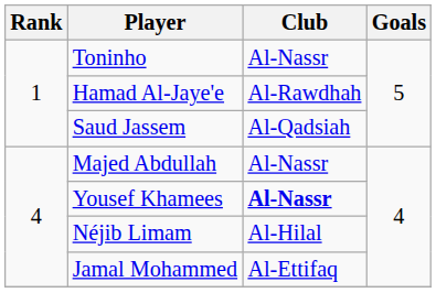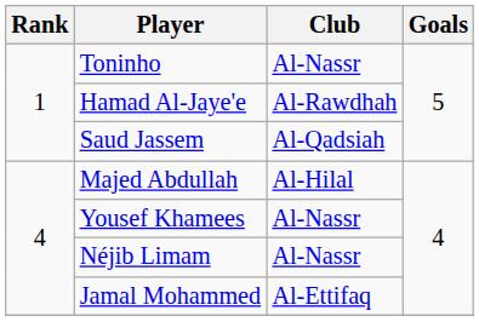Majed Abdullah | Club: Al-Nassr -> Al-Hilal
Yousef Khamees | Club: bold -> normal
Néjib Limam | Club: Al-Hilal -> Al-Nassr
